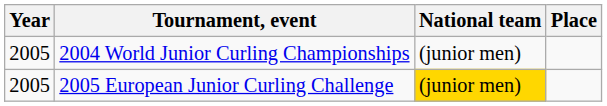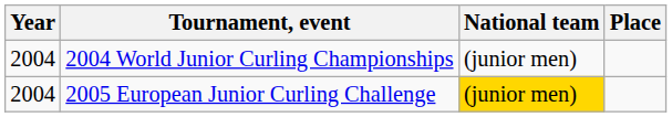2004 World Junior Curling Championships | Year: 2005 -> 2004
2005 European Junior Curling Challenge | Year: 2005 -> 2004
